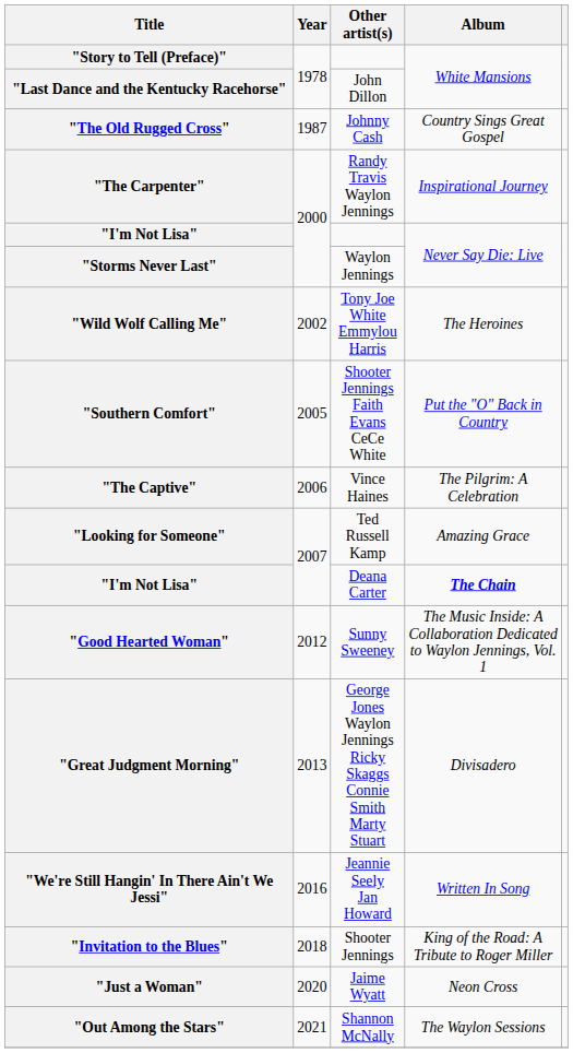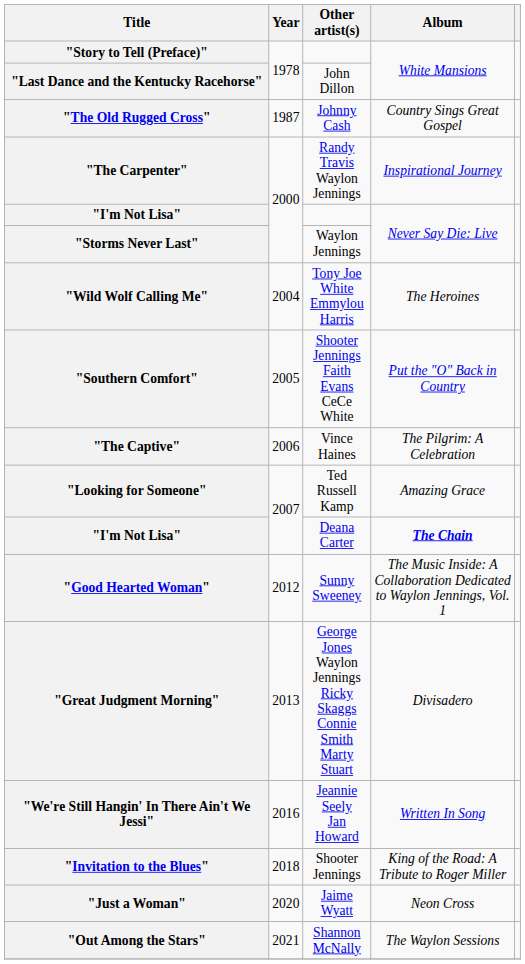"Wild Wolf Calling Me" | Year: 2002 -> 2004
